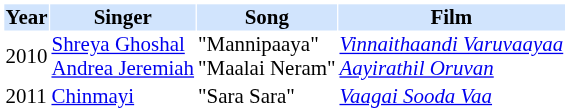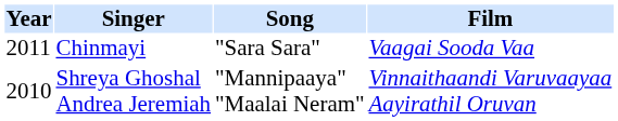rows swapped: Shreya Ghoshal Andrea Jeremiah <-> Chinmayi
